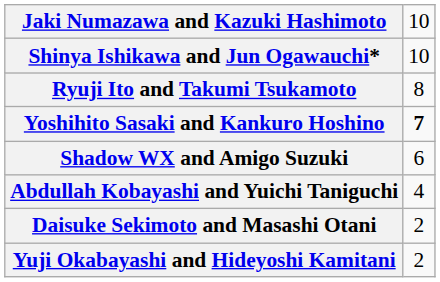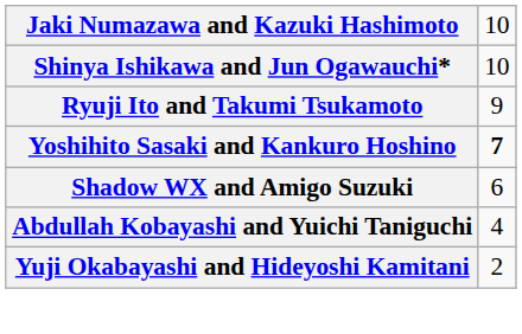Ryuji Ito and Takumi Tsukamoto | column 2: 8 -> 9
- row: Daisuke Sekimoto and Masashi Otani | 2
